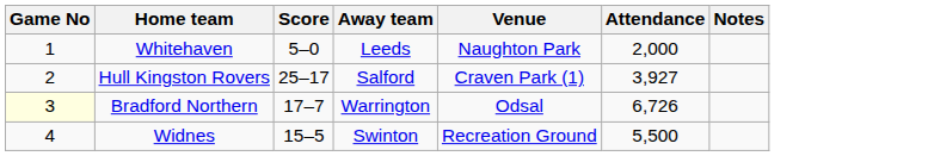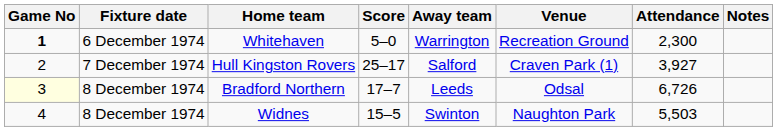+ column: Fixture date | 6 December 1974 | 7 December 1974 | 8 December 1974 | 8 December 1974
Whitehaven | Game No: normal -> bold
Whitehaven | Away team: Leeds -> Warrington
Whitehaven | Venue: Naughton Park -> Recreation Ground
Whitehaven | Attendance: 2,000 -> 2,300
Bradford Northern | Away team: Warrington -> Leeds
Widnes | Venue: Recreation Ground -> Naughton Park
Widnes | Attendance: 5,500 -> 5,503
